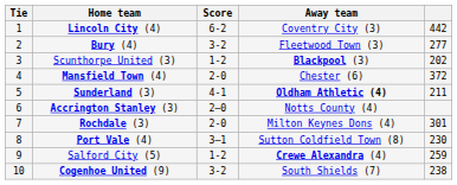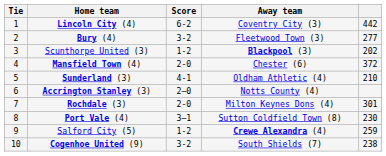Sunderland (3) | Away team: bold -> normal
Sunderland (3) | column 5: 211 -> 210
